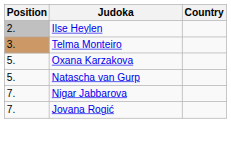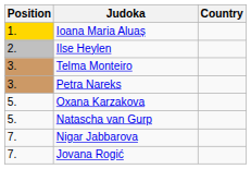+ row: 1. | Ioana Maria Aluaș
+ row: 3. | Petra Nareks
